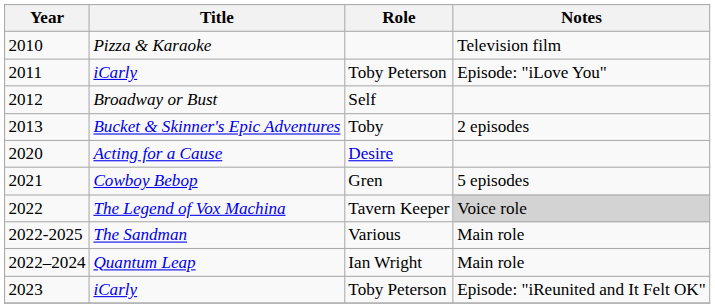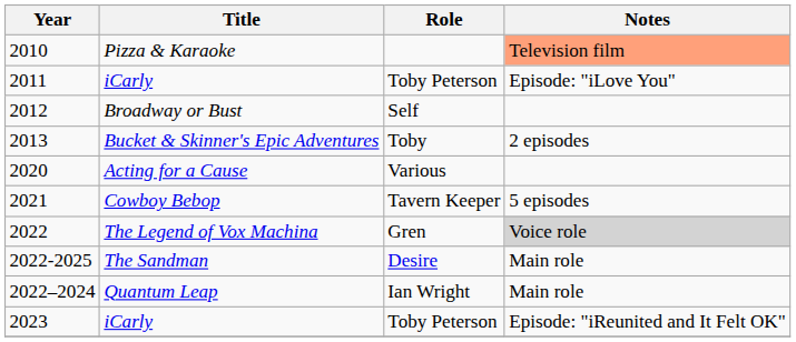Pizza & Karaoke | Notes: no background -> lightsalmon background
Acting for a Cause | Role: Desire -> Various
Cowboy Bebop | Role: Gren -> Tavern Keeper
The Legend of Vox Machina | Role: Tavern Keeper -> Gren
The Sandman | Role: Various -> Desire
